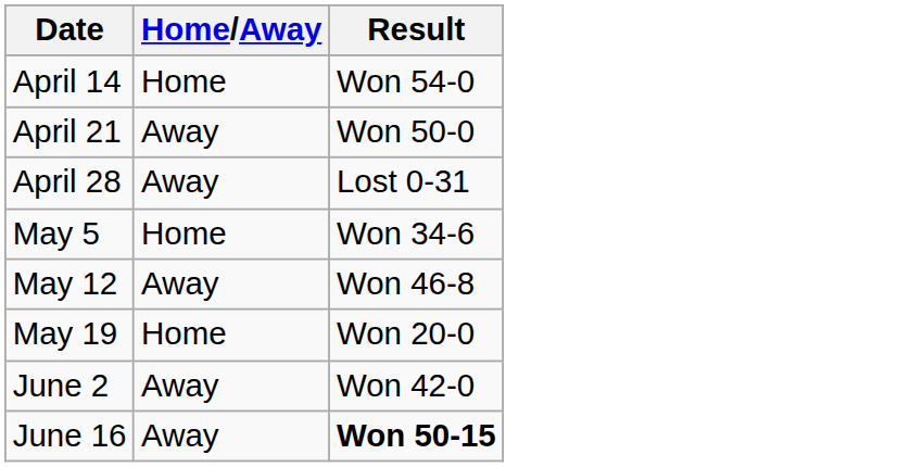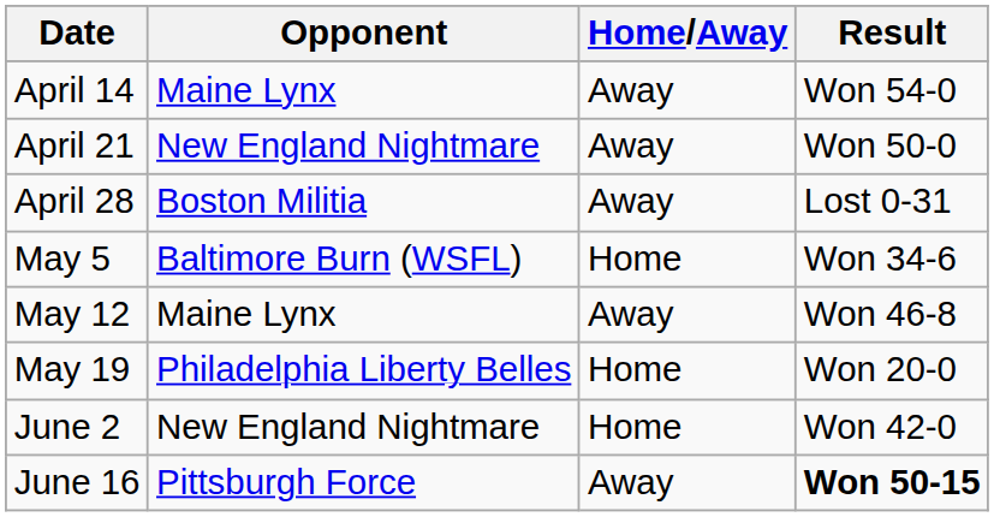+ column: Opponent | Maine Lynx | New England Nightmare | Boston Militia | Baltimore Burn (WSFL) | Maine Lynx | Philadelphia Liberty Belles | New England Nightmare | Pittsburgh Force
April 14 | Home/Away: Home -> Away
June 2 | Home/Away: Away -> Home
